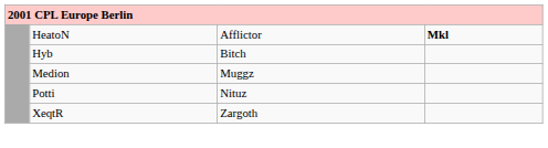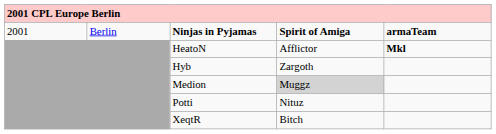+ row: 2001 | Berlin | Ninjas in Pyjamas | Spirit of Amiga | armaTeam
Hyb | column 4: Bitch -> Zargoth
Medion | column 4: no background -> lightgrey background
XeqtR | column 4: Zargoth -> Bitch
